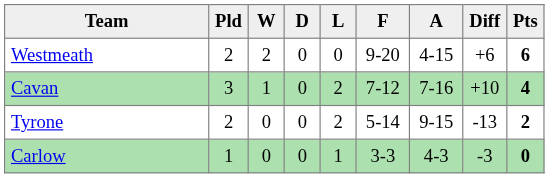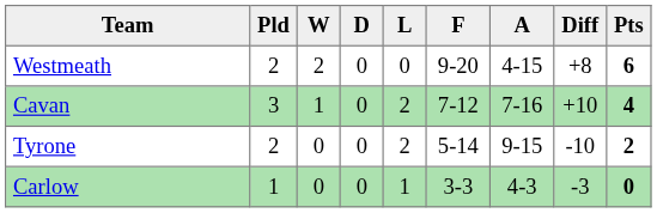Westmeath | Diff: +6 -> +8
Tyrone | Diff: -13 -> -10
